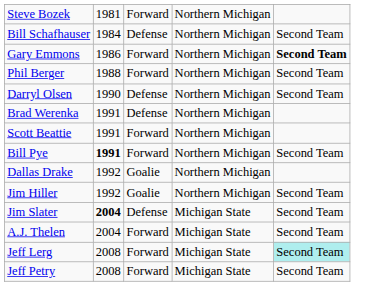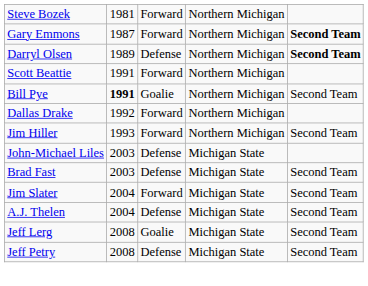- row: Bill Schafhauser | 1984 | Defense | Northern Michigan | Second Team
Gary Emmons | column 2: 1986 -> 1987
- row: Phil Berger | 1988 | Forward | Northern Michigan | Second Team
Darryl Olsen | column 2: 1990 -> 1989
Darryl Olsen | column 5: normal -> bold
- row: Brad Werenka | 1991 | Defense | Northern Michigan
Bill Pye | column 3: Forward -> Goalie
Dallas Drake | column 3: Goalie -> Forward
Jim Hiller | column 2: 1992 -> 1993
Jim Hiller | column 3: Goalie -> Forward
+ row: John-Michael Liles | 2003 | Defense | Michigan State
+ row: Brad Fast | 2003 | Defense | Michigan State | Second Team
Jim Slater | column 2: bold -> normal
Jim Slater | column 3: Defense -> Forward
A.J. Thelen | column 3: Forward -> Defense
Jeff Lerg | column 3: Forward -> Goalie
Jeff Lerg | column 5: paleturquoise background -> no background
Jeff Petry | column 3: Forward -> Defense
